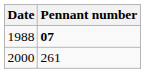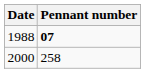2000 | Pennant number: 261 -> 258
